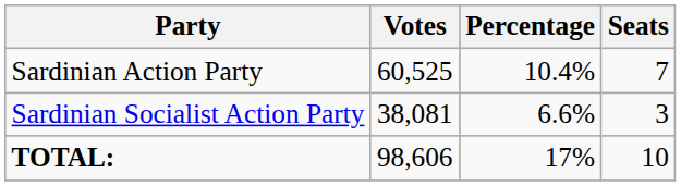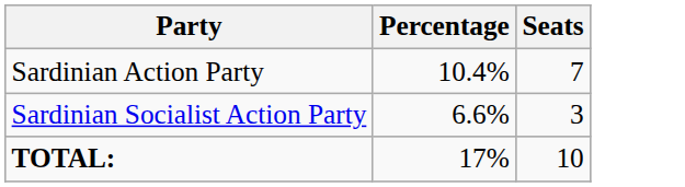- column: Votes | 60,525 | 38,081 | 98,606
